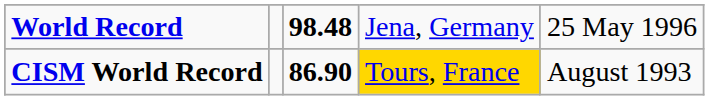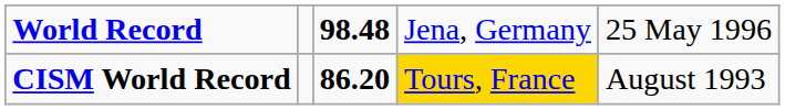CISM World Record | column 3: 86.90 -> 86.20
